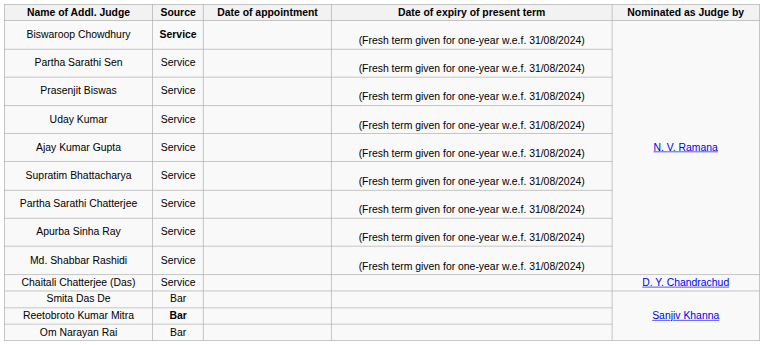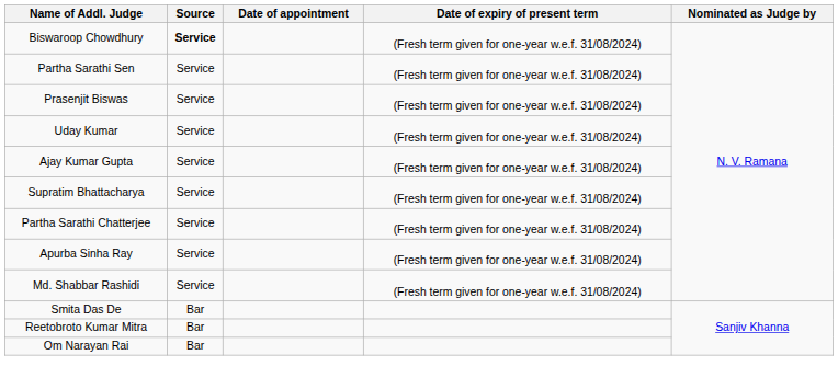- row: Chaitali Chatterjee (Das) | Service | D. Y. Chandrachud
Reetobroto Kumar Mitra | Source: bold -> normal
